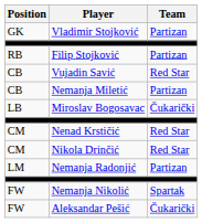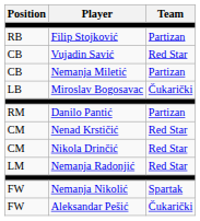- row: GK | Vladimir Stojković | Partizan
+ row: RM | Danilo Pantić | Partizan
Nemanja Radonjić | Team: Partizan -> Red Star
